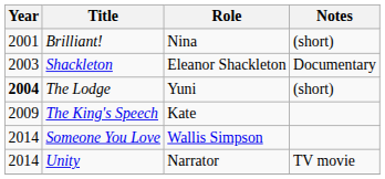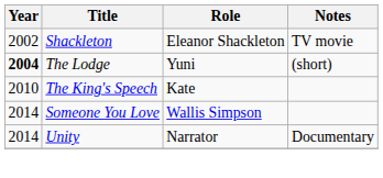- row: 2001 | Brilliant! | Nina | (short)
Shackleton | Year: 2003 -> 2002
Shackleton | Notes: Documentary -> TV movie
The King's Speech | Year: 2009 -> 2010
Unity | Notes: TV movie -> Documentary
